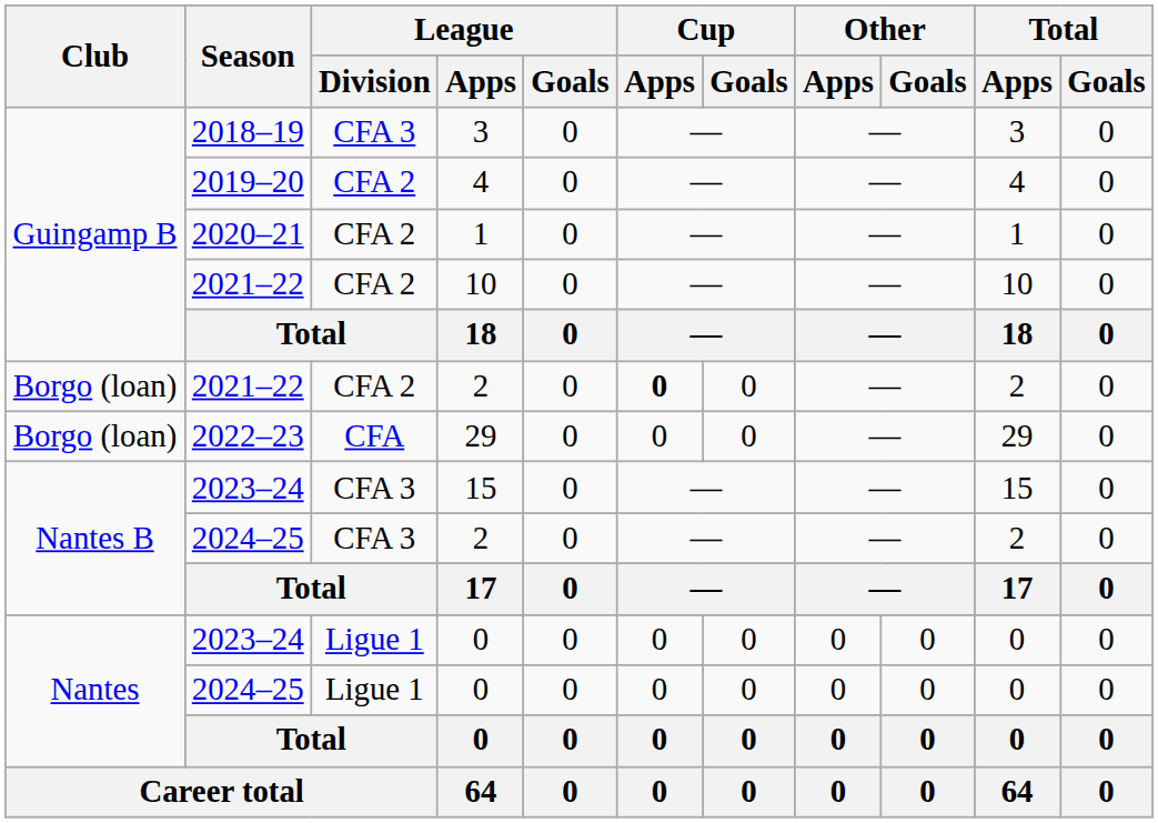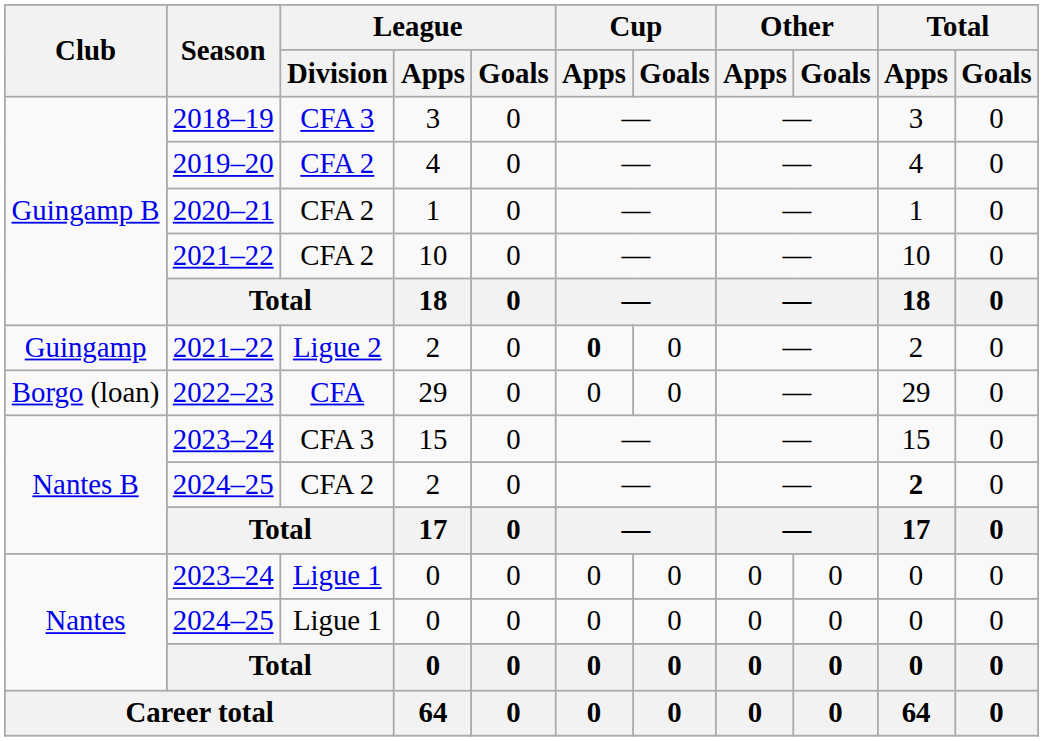2021–22 / 2 | Club: Borgo (loan) -> Guingamp
2021–22 / 2 | League / Division: CFA 2 -> Ligue 2
2024–25 / 2 | League / Division: CFA 3 -> CFA 2
2024–25 / 2 | Total / Apps: normal -> bold
